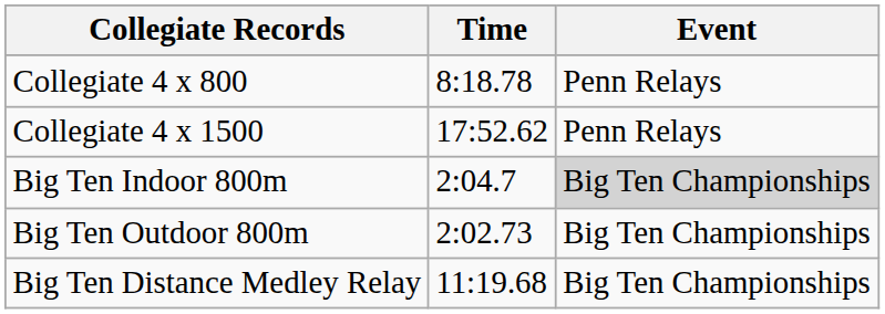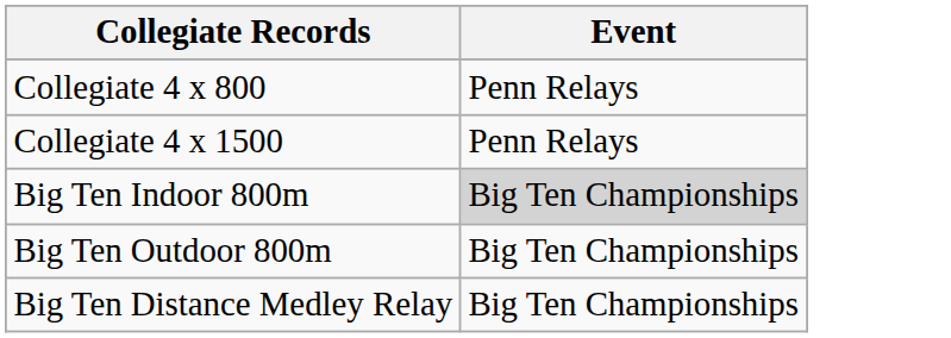- column: Time | 8:18.78 | 17:52.62 | 2:04.7 | 2:02.73 | 11:19.68
